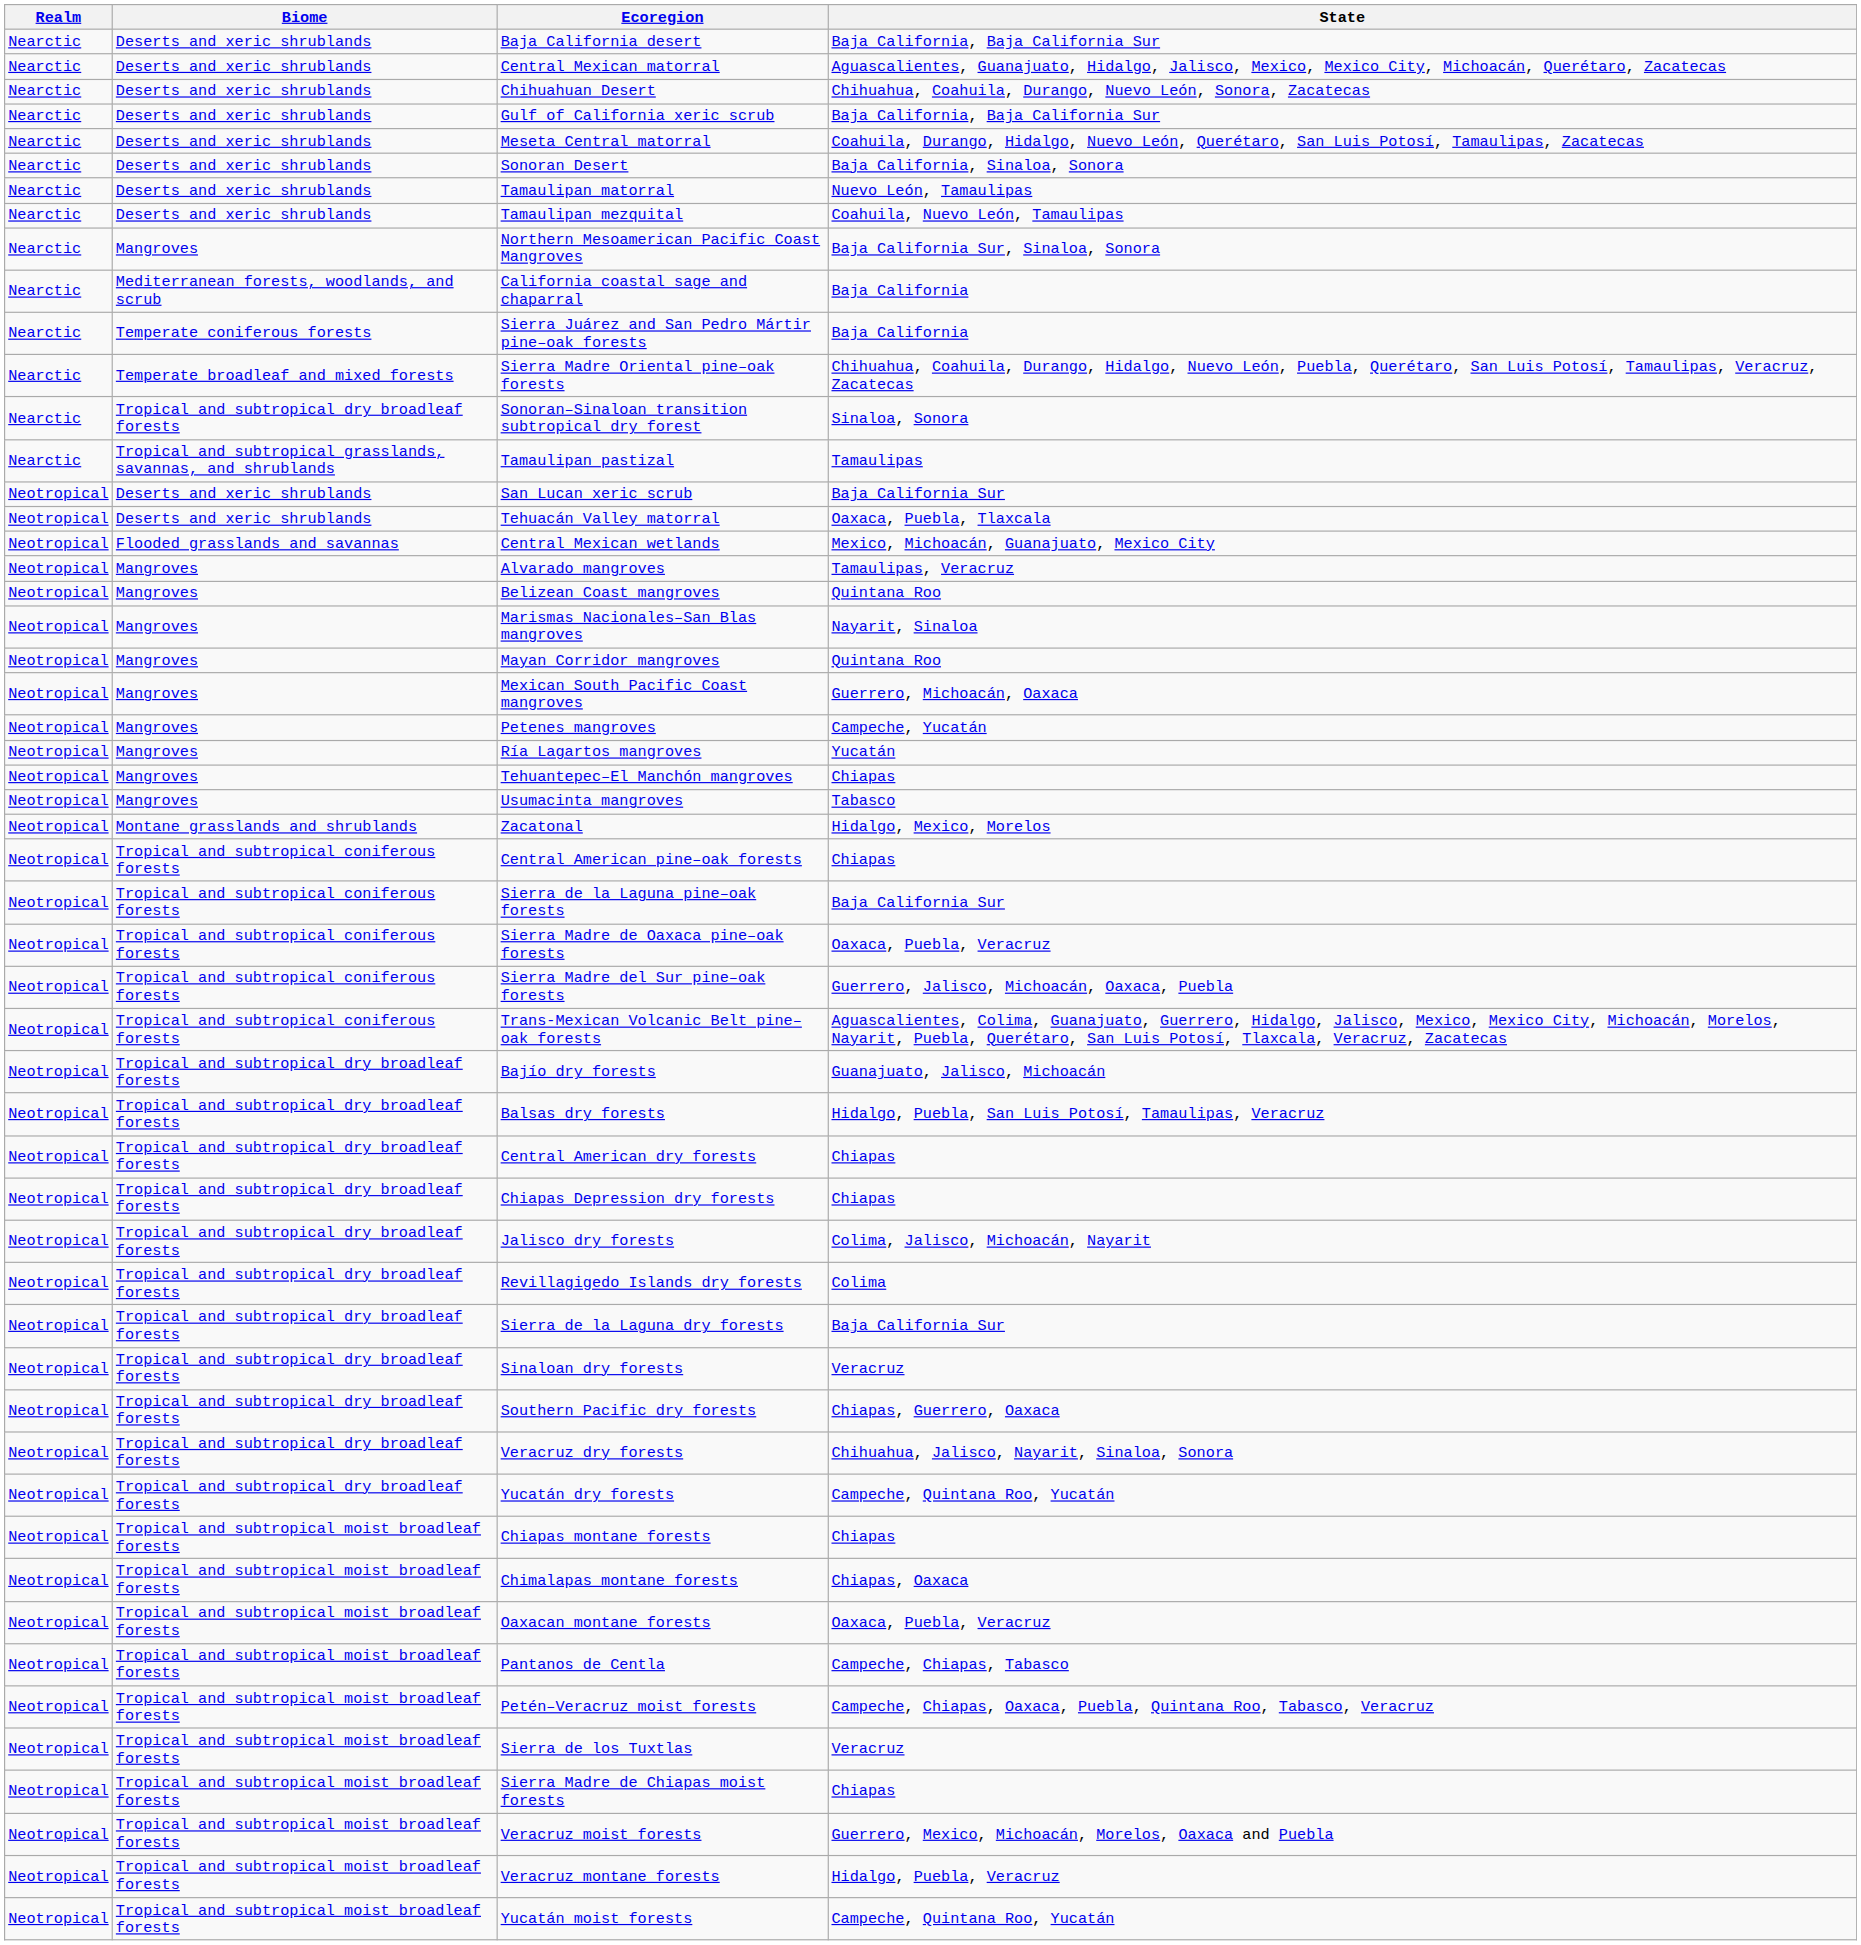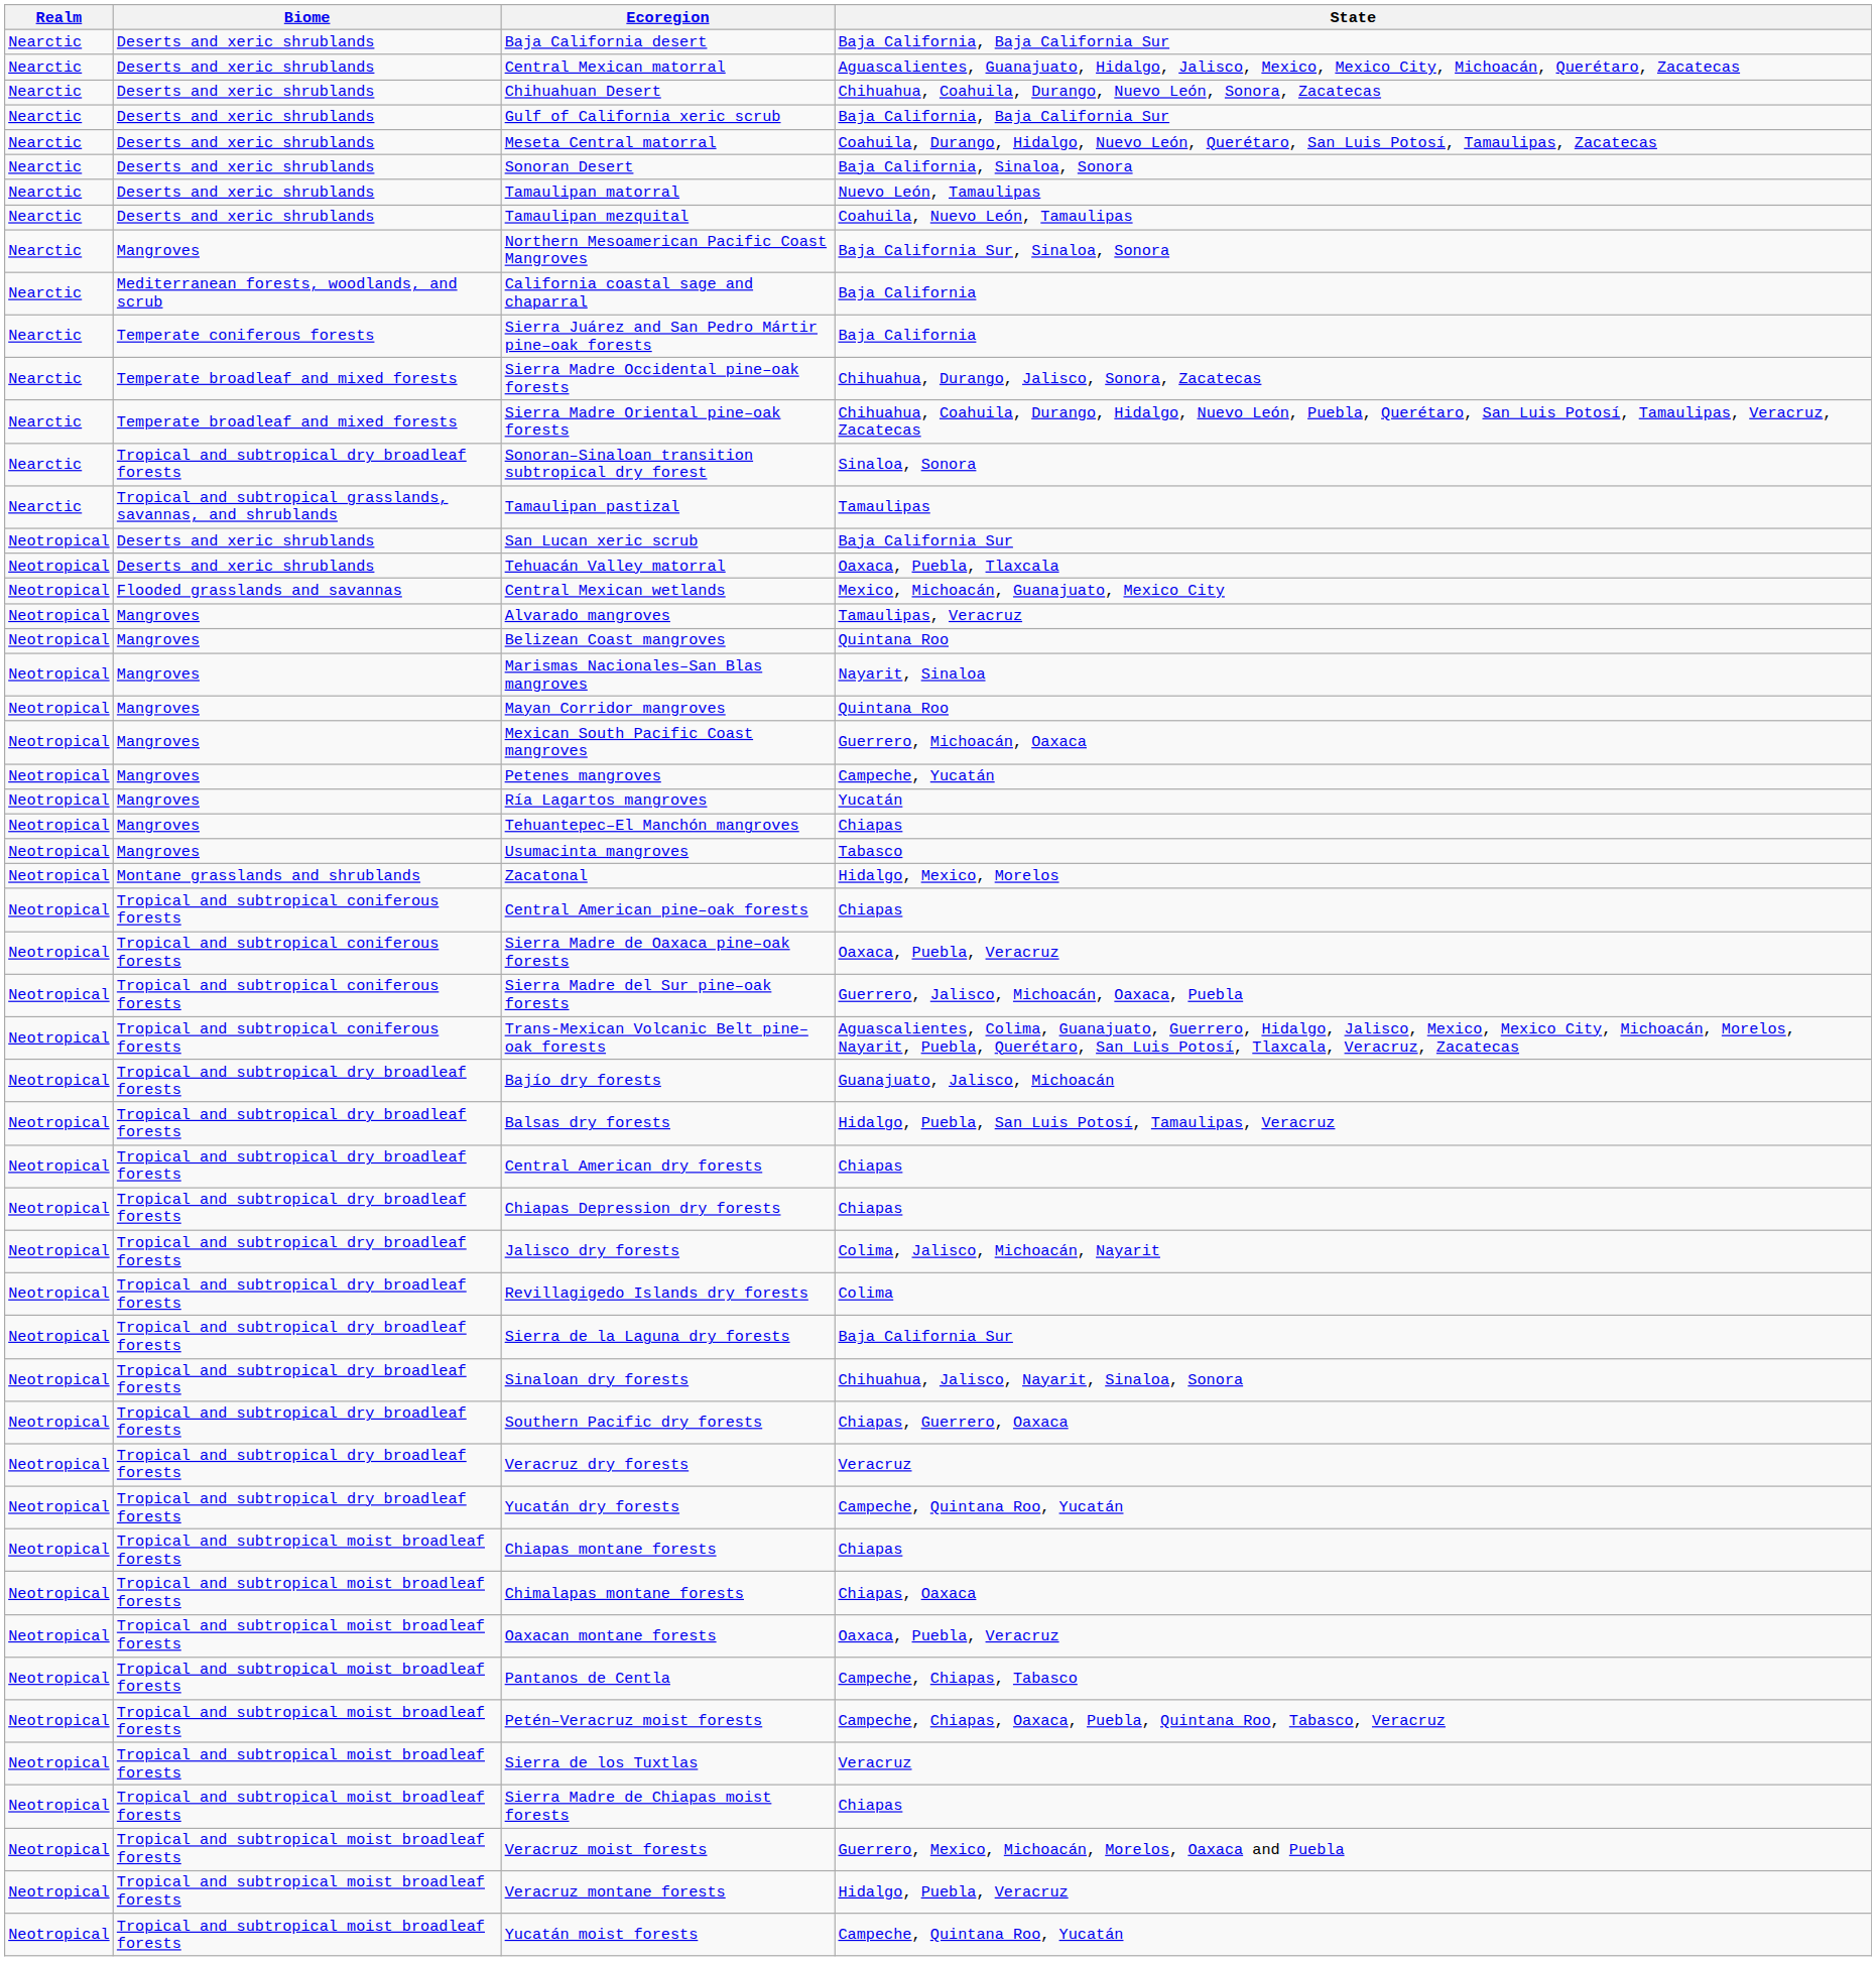+ row: Nearctic | Temperate broadleaf and mixed forests | Sierra Madre Occidental pine–oak forests | Chihuahua, Durango, Jalisco, Sonora, Zacatecas
- row: Neotropical | Tropical and subtropical coniferous forests | Sierra de la Laguna pine–oak forests | Baja California Sur
Sinaloan dry forests | State: Veracruz -> Chihuahua, Jalisco, Nayarit, Sinaloa, Sonora
Veracruz dry forests | State: Chihuahua, Jalisco, Nayarit, Sinaloa, Sonora -> Veracruz
